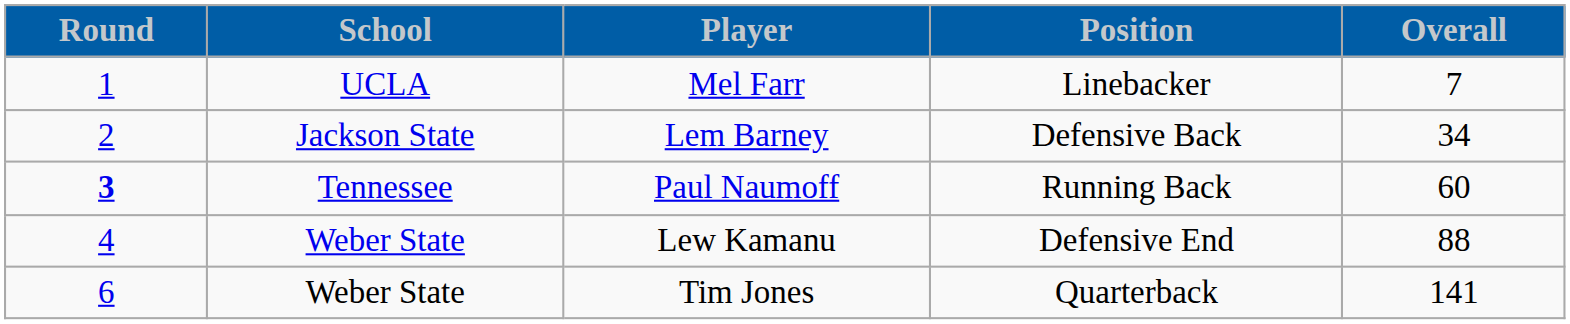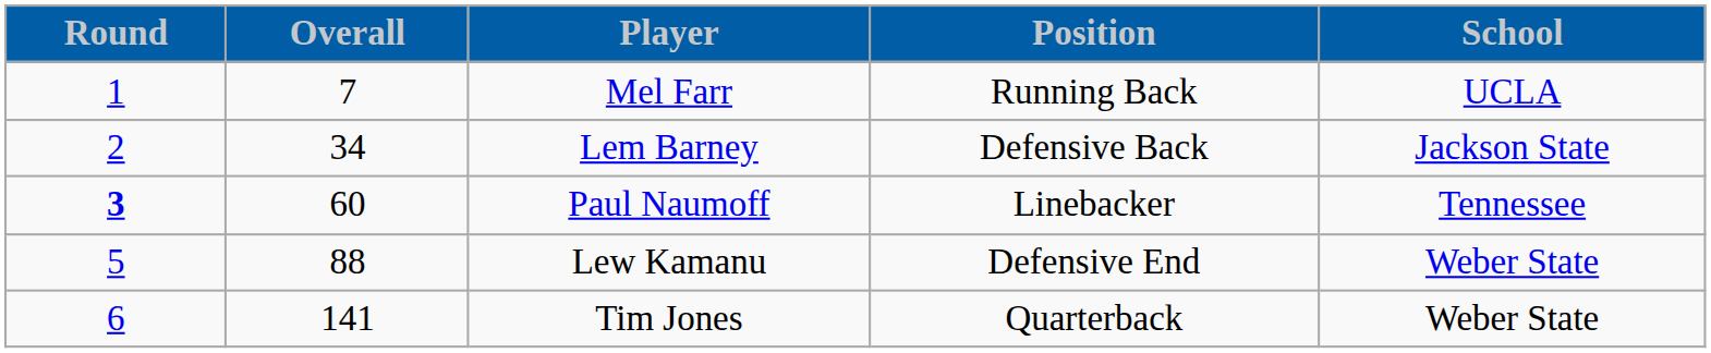columns swapped: Overall <-> School
Mel Farr | Position: Linebacker -> Running Back
Paul Naumoff | Position: Running Back -> Linebacker
Lew Kamanu | Round: 4 -> 5
